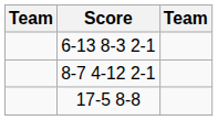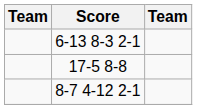rows swapped: 17-5 8-8 <-> 8-7 4-12 2-1
